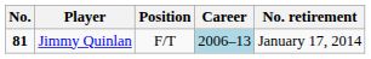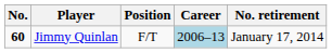Jimmy Quinlan | No.: 81 -> 60
